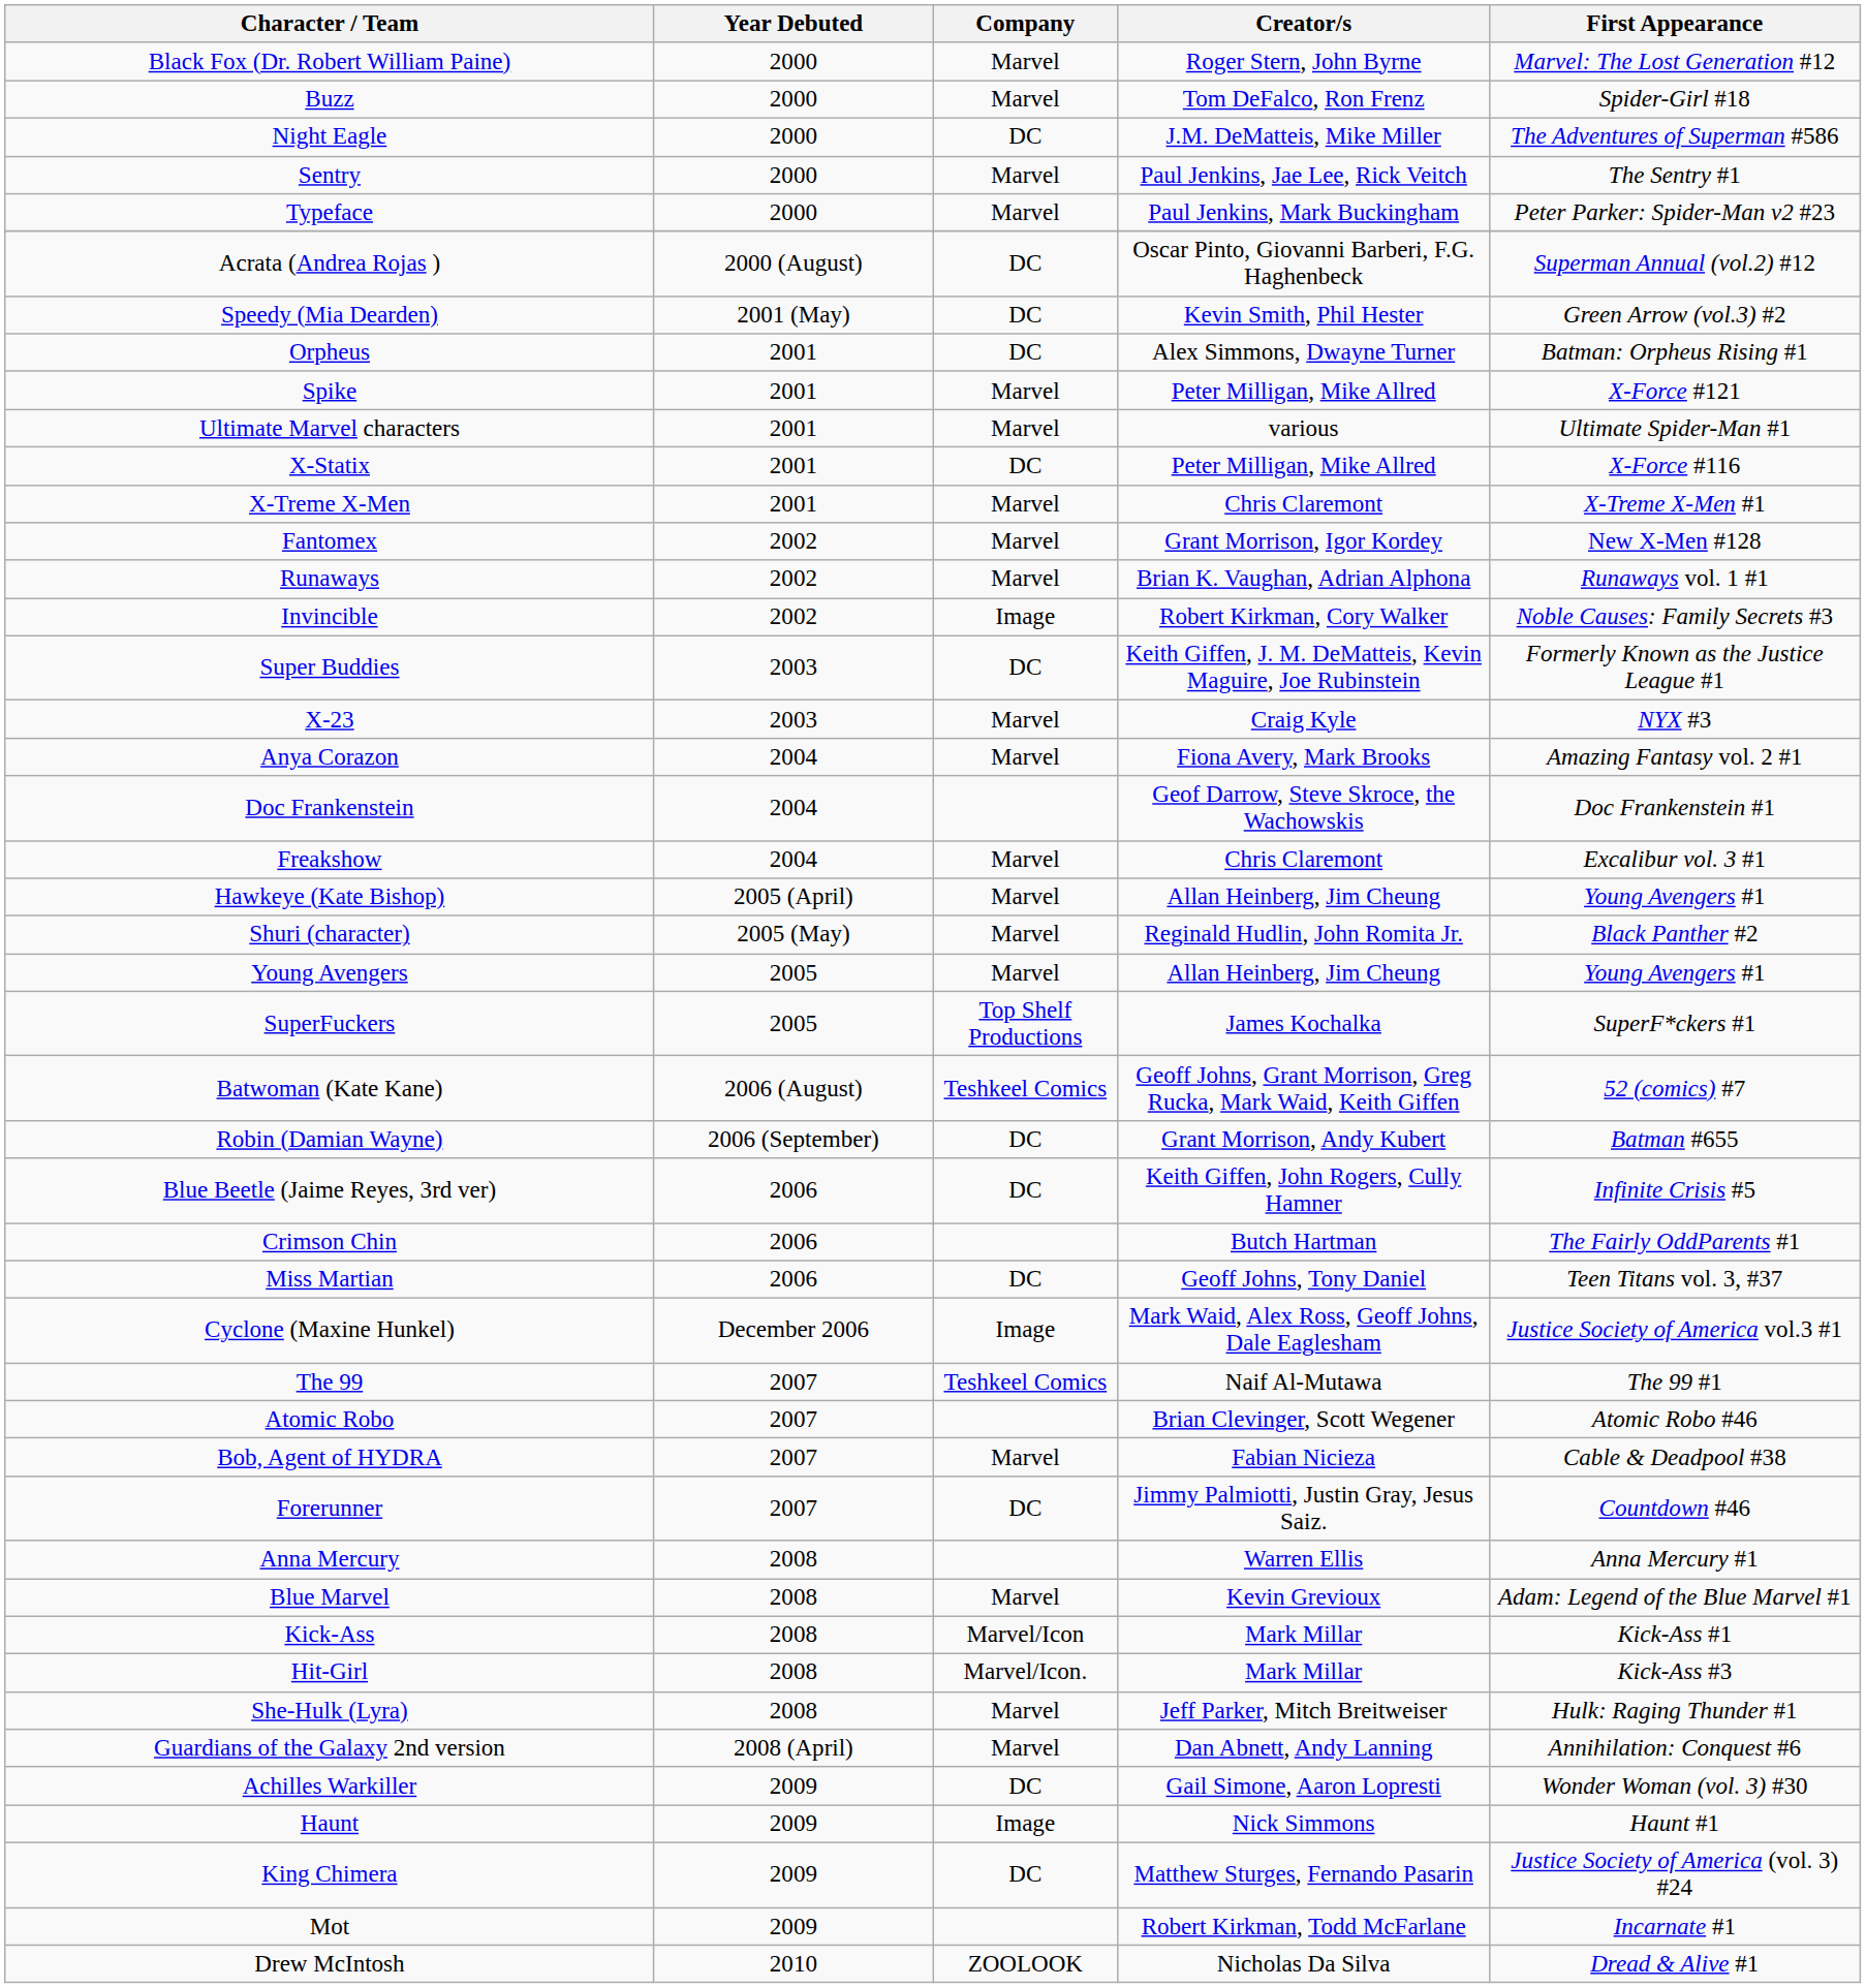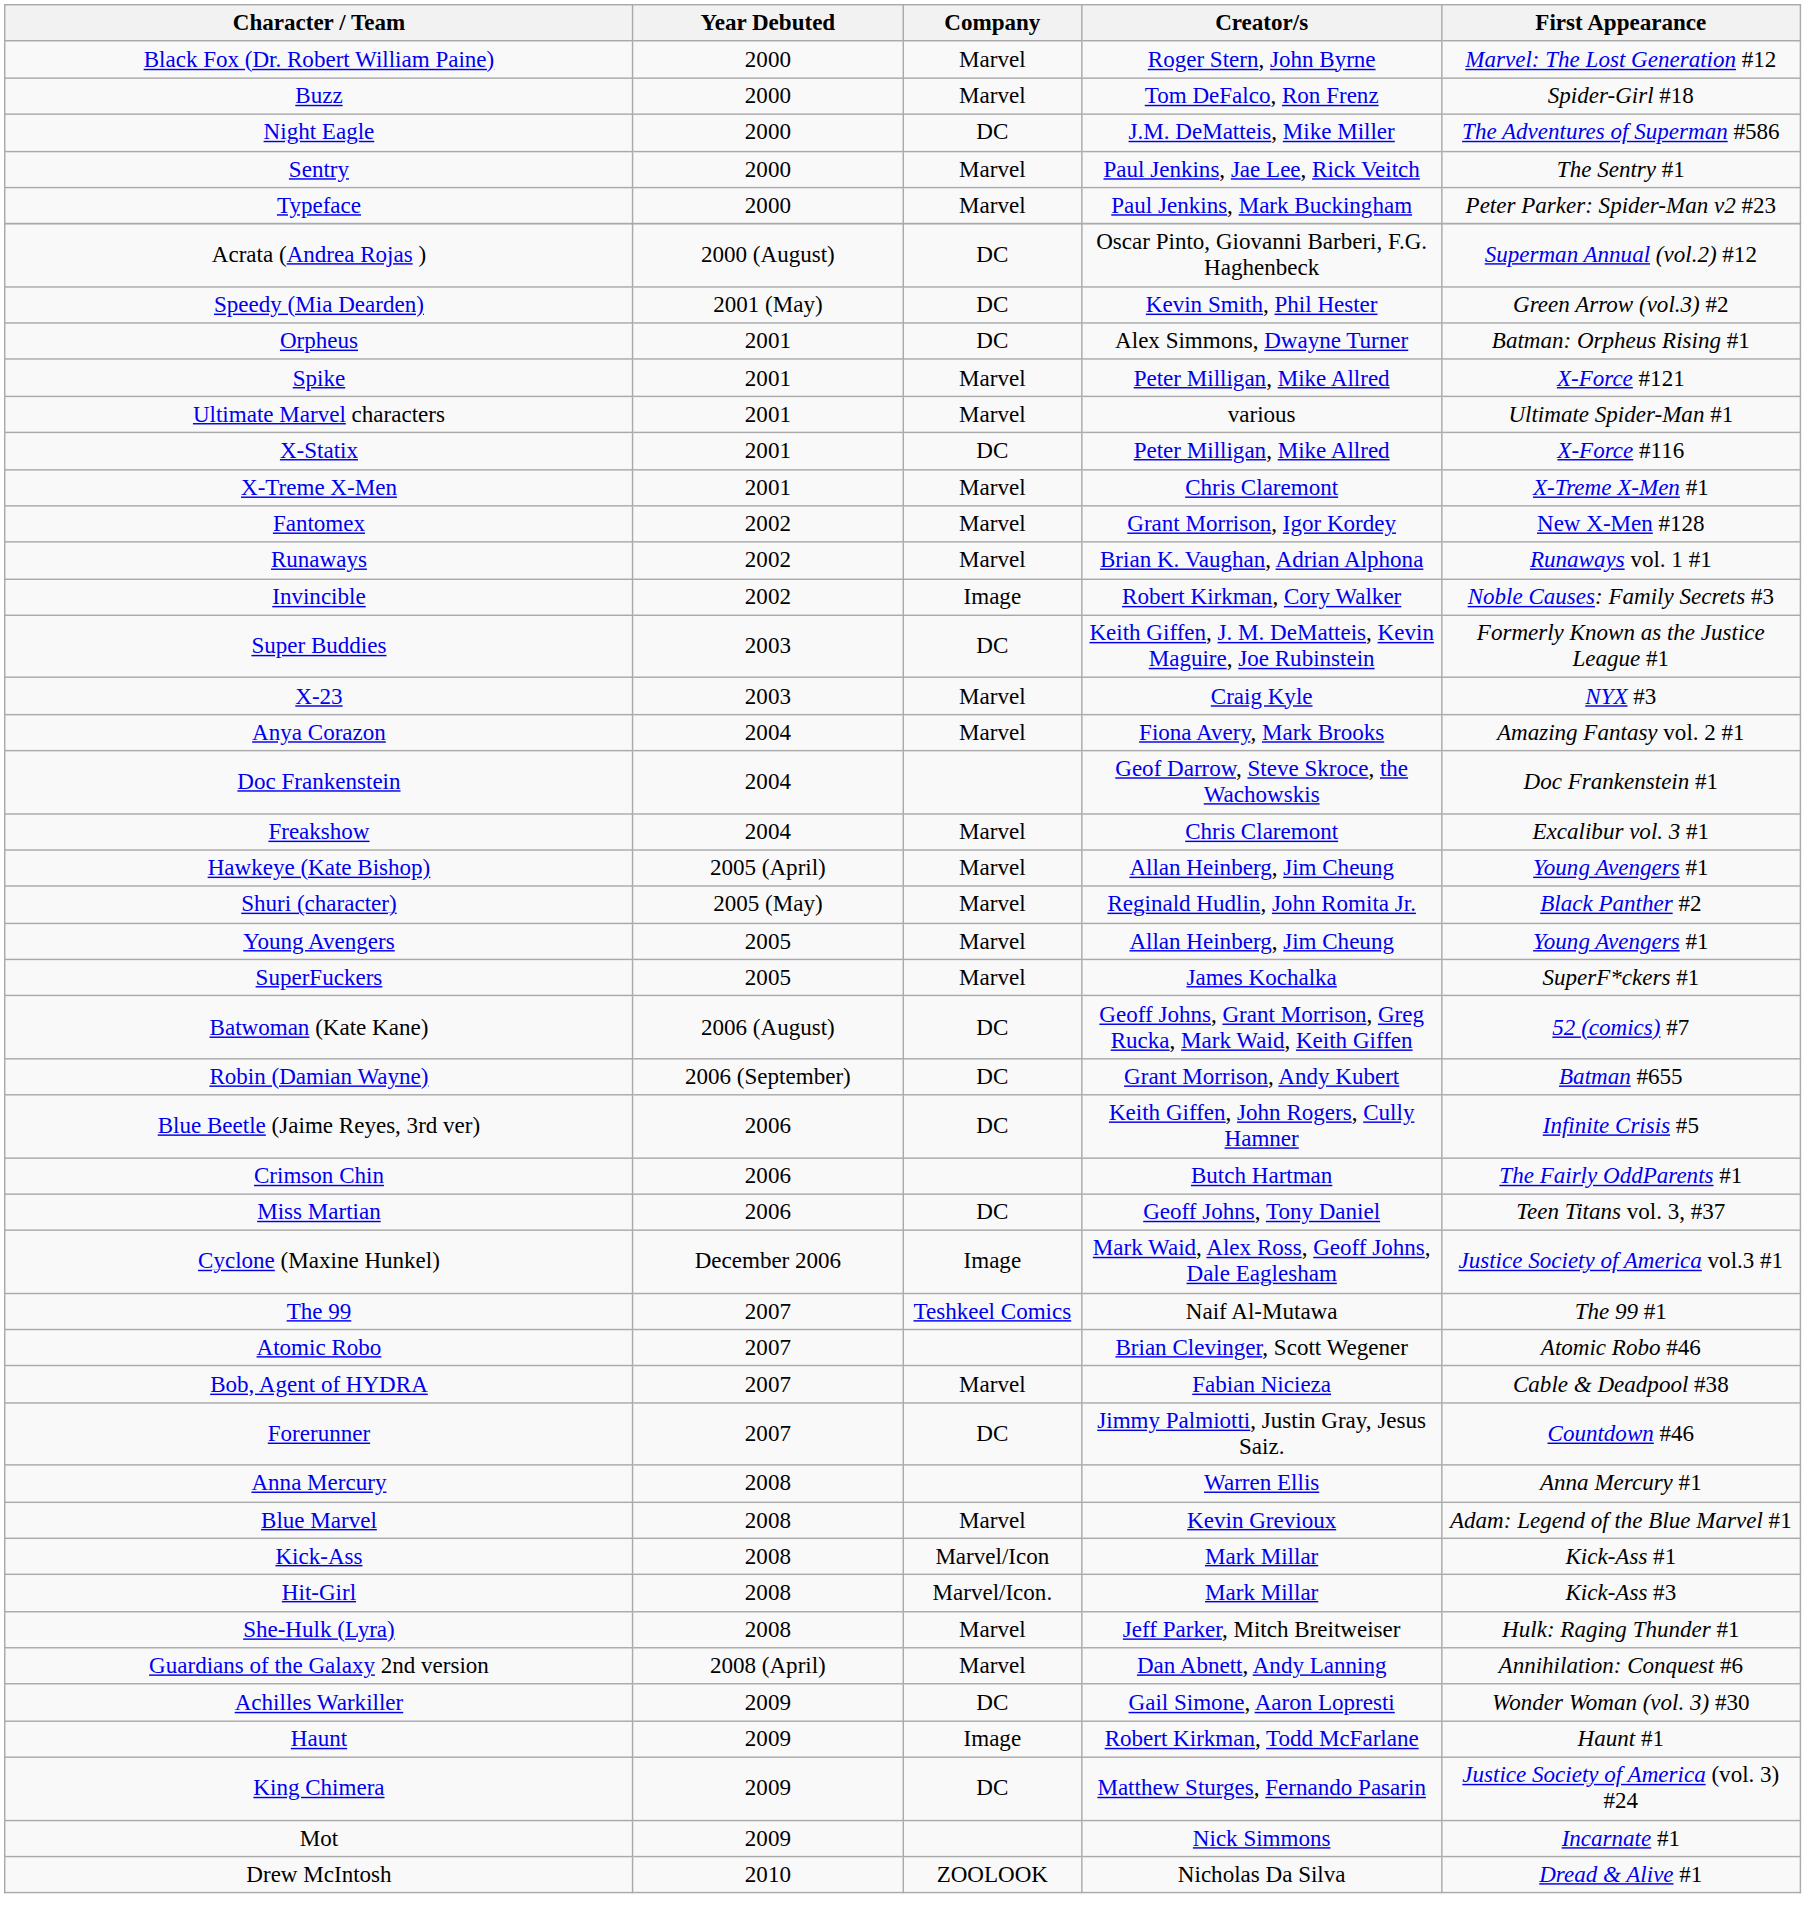SuperFuckers | Company: Top Shelf Productions -> Marvel
Batwoman (Kate Kane) | Company: Teshkeel Comics -> DC
Haunt | Creator/s: Nick Simmons -> Robert Kirkman, Todd McFarlane
Mot | Creator/s: Robert Kirkman, Todd McFarlane -> Nick Simmons
